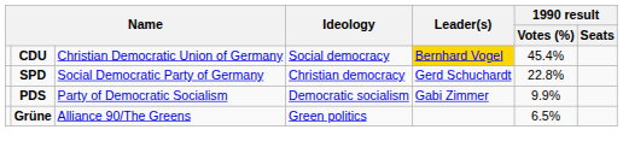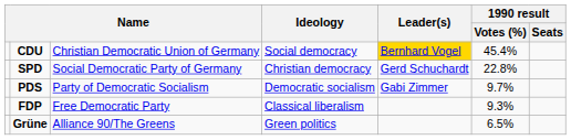PDS | 1990 result / Votes (%): 9.9% -> 9.7%
+ row: FDP | Free Democratic Party | Classical liberalism | 9.3%
